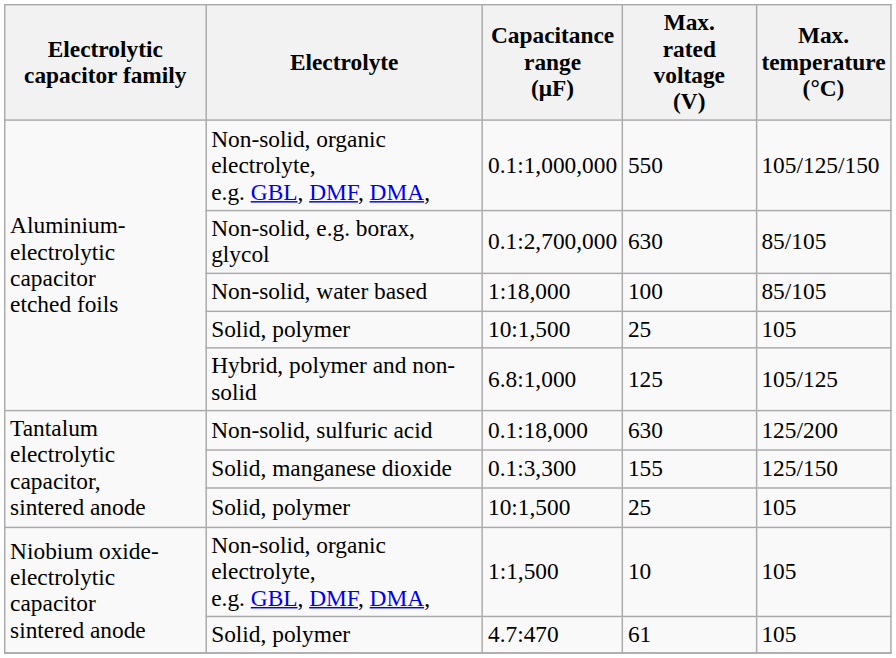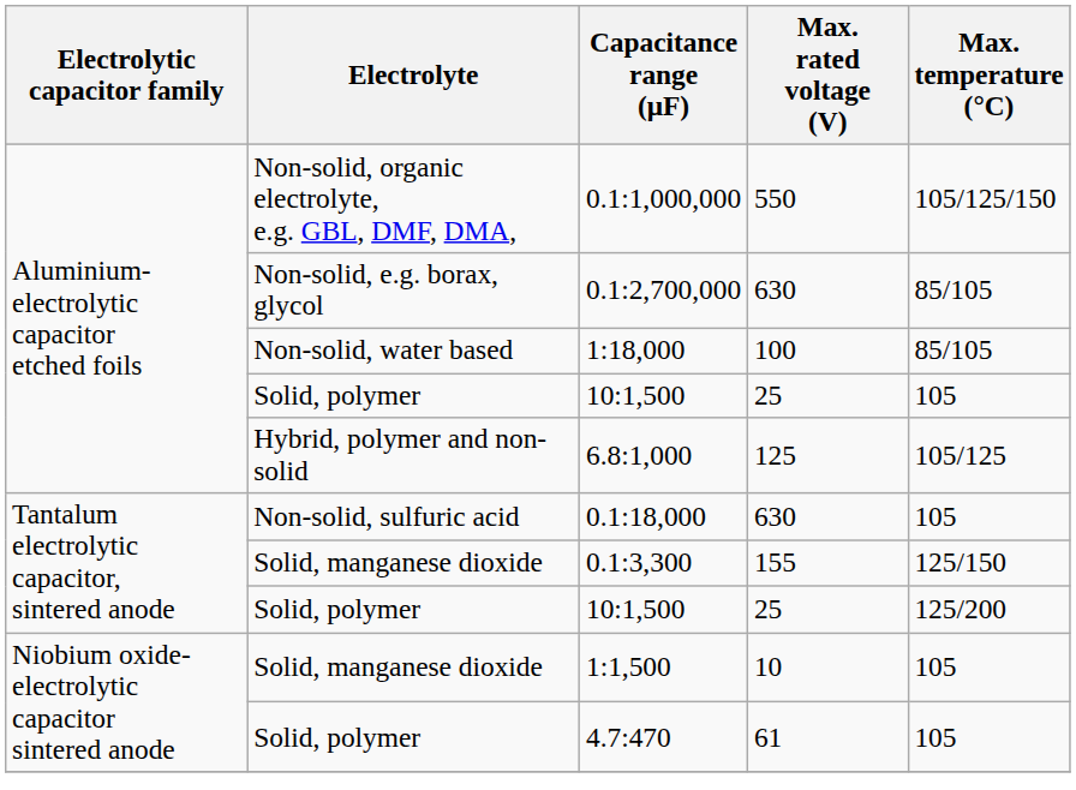0.1:18,000 | Max. temperature (°C): 125/200 -> 105
Tantalum electrolytic capacitor, sintered anode / 10:1,500 | Max. temperature (°C): 105 -> 125/200
1:1,500 | Electrolyte: Non-solid, organic electrolyte, e.g. GBL, DMF, DMA, -> Solid, manganese dioxide
